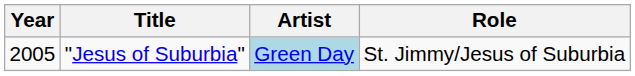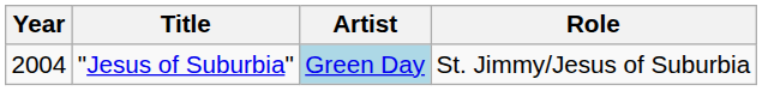"Jesus of Suburbia" | Year: 2005 -> 2004
